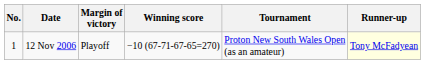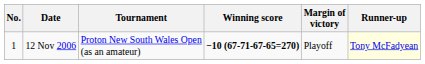columns swapped: Tournament <-> Margin of victory
12 Nov 2006 | Winning score: normal -> bold
